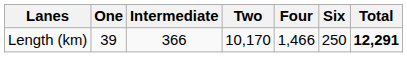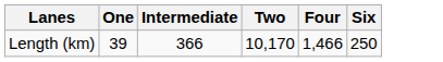- column: Total | 12,291
